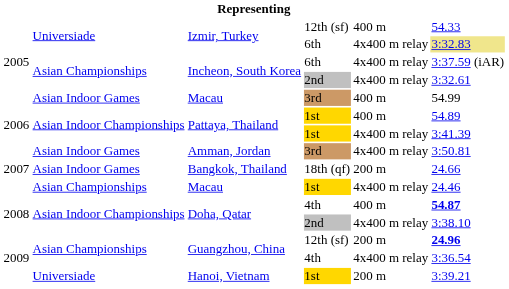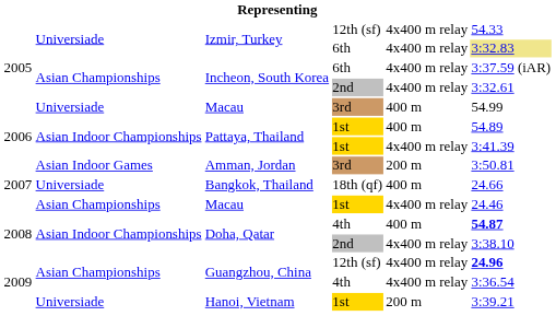Izmir, Turkey / 12th (sf) | column 5: 400 m -> 4x400 m relay
Macau / 3rd | column 2: Asian Indoor Games -> Universiade
Amman, Jordan | column 5: 4x400 m relay -> 200 m
Bangkok, Thailand | column 2: Asian Indoor Games -> Universiade
Bangkok, Thailand | column 5: 200 m -> 400 m
Guangzhou, China / 12th (sf) | column 5: 200 m -> 4x400 m relay
